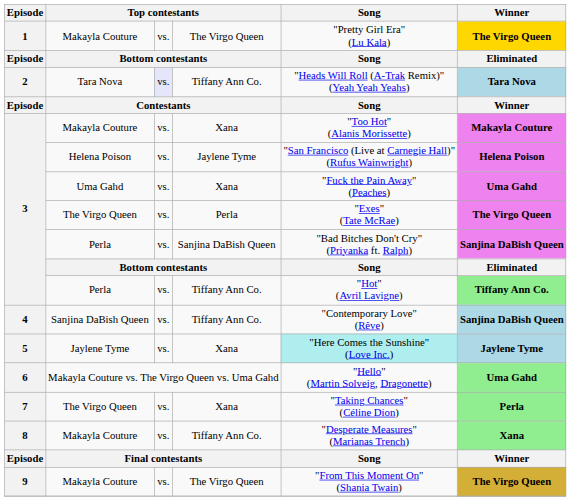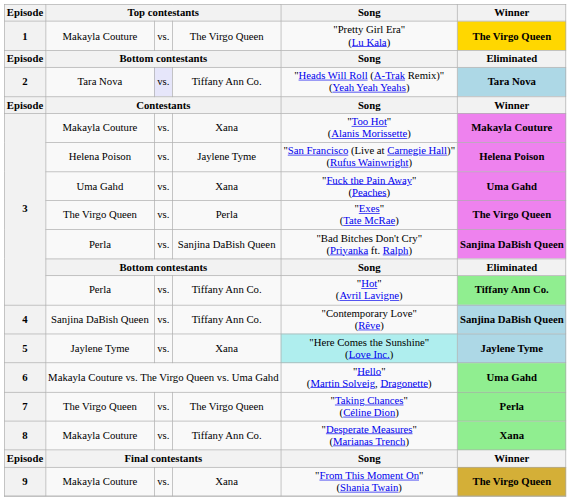7 | column 4: Xana -> The Virgo Queen
9 | column 4: The Virgo Queen -> Xana
